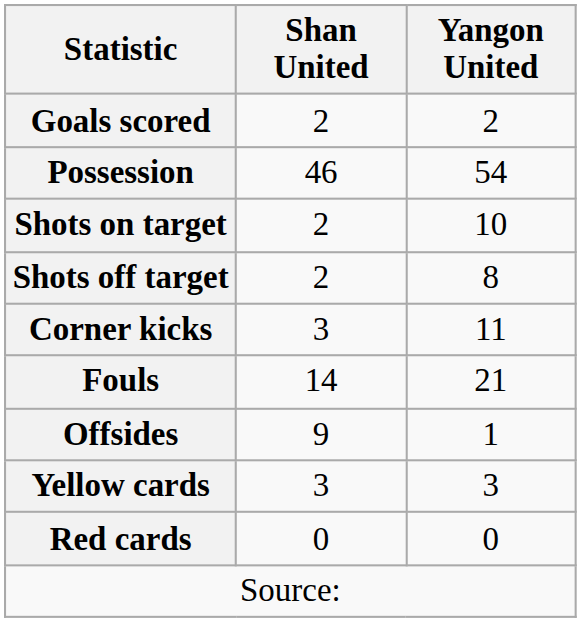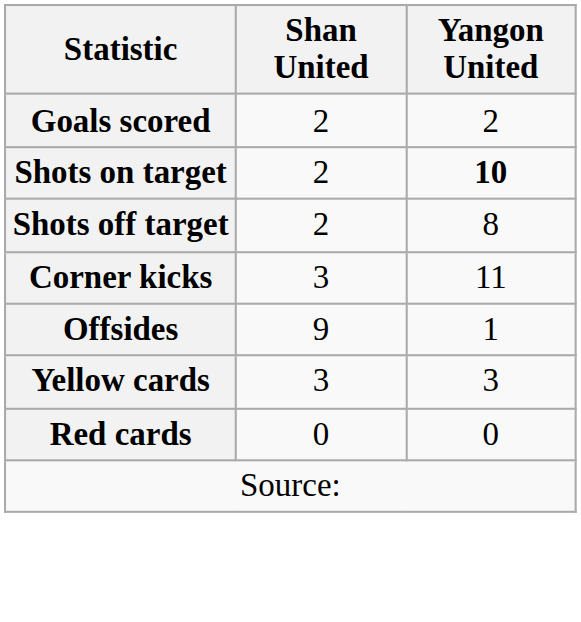- row: Possession | 46 | 54
Shots on target | Yangon United: normal -> bold
- row: Fouls | 14 | 21
